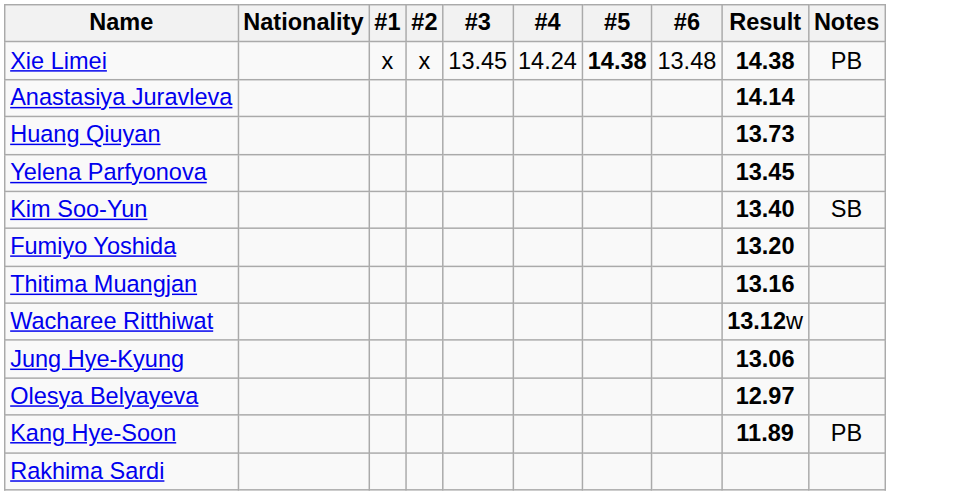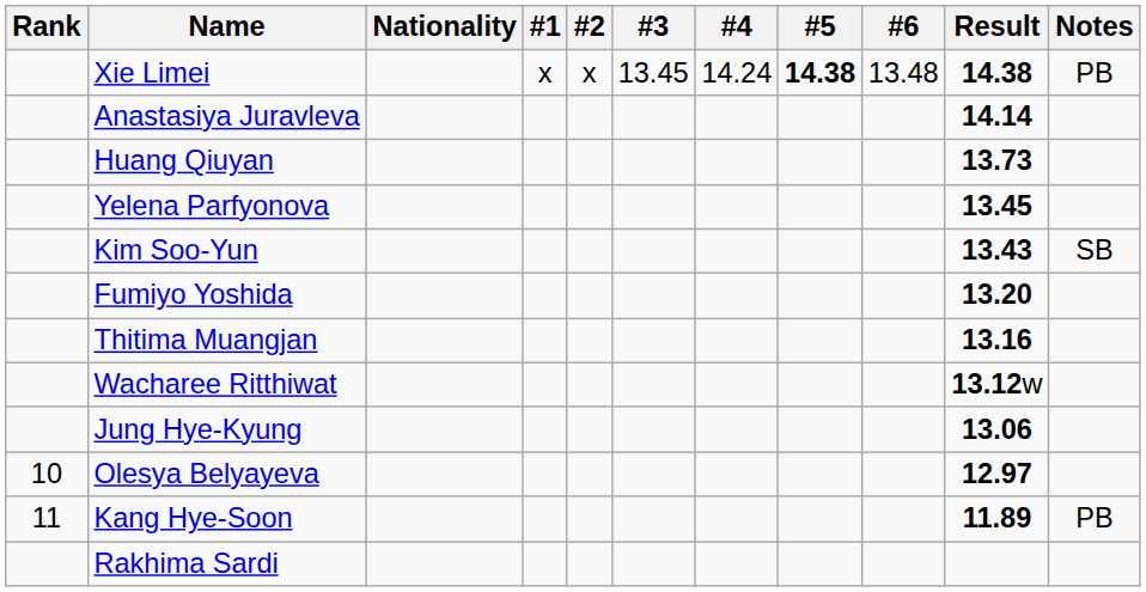+ column: Rank | 10 | 11
Kim Soo-Yun | Result: 13.40 -> 13.43
